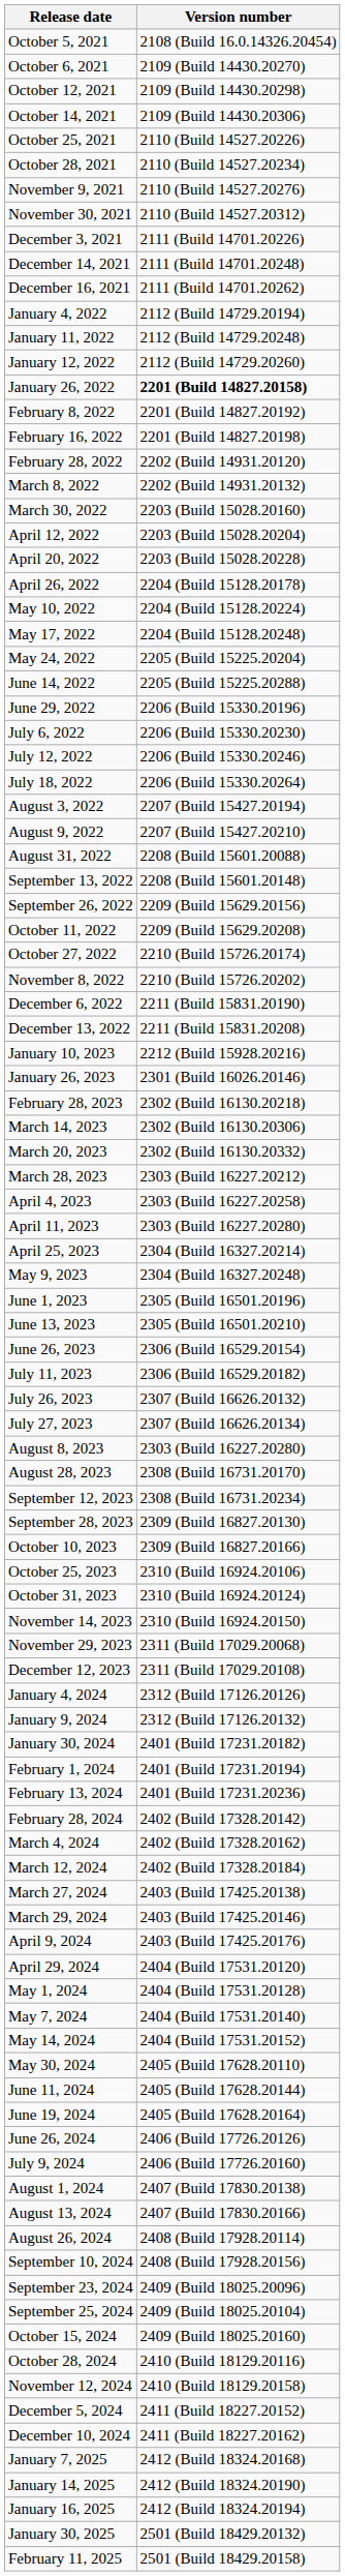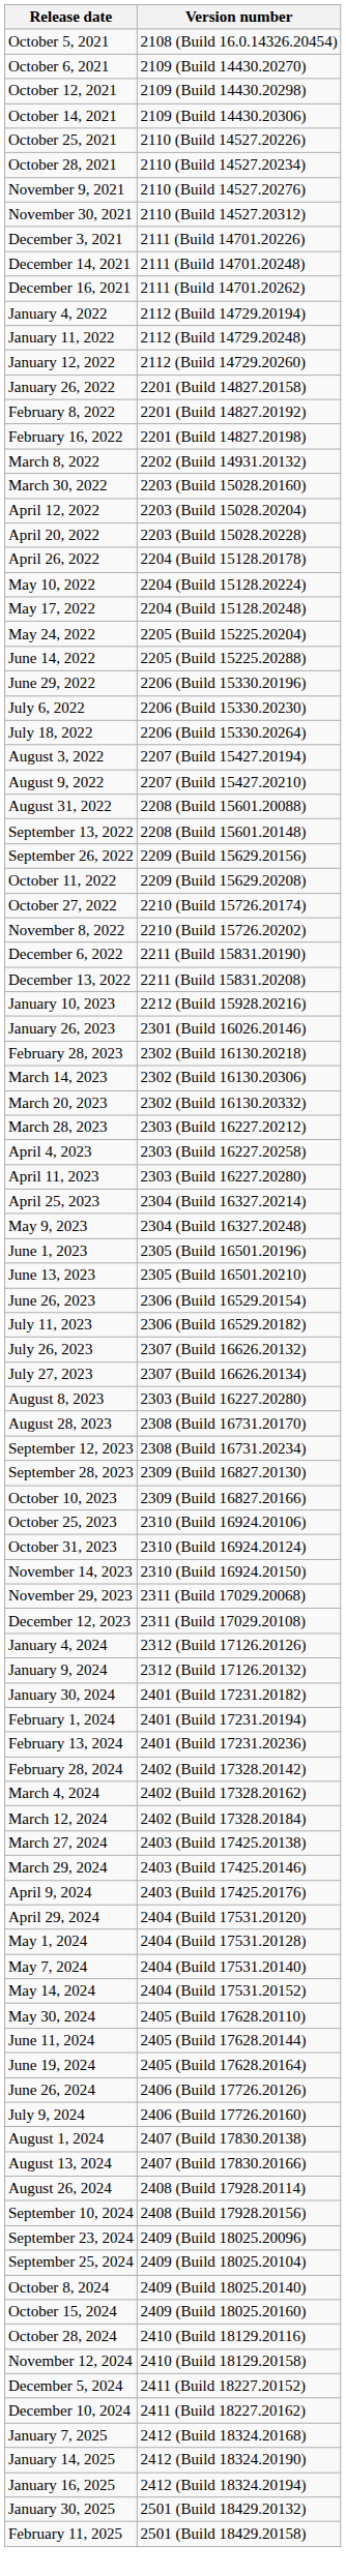January 26, 2022 | Version number: bold -> normal
- row: February 28, 2022 | 2202 (Build 14931.20120)
- row: July 12, 2022 | 2206 (Build 15330.20246)
+ row: October 8, 2024 | 2409 (Build 18025.20140)
